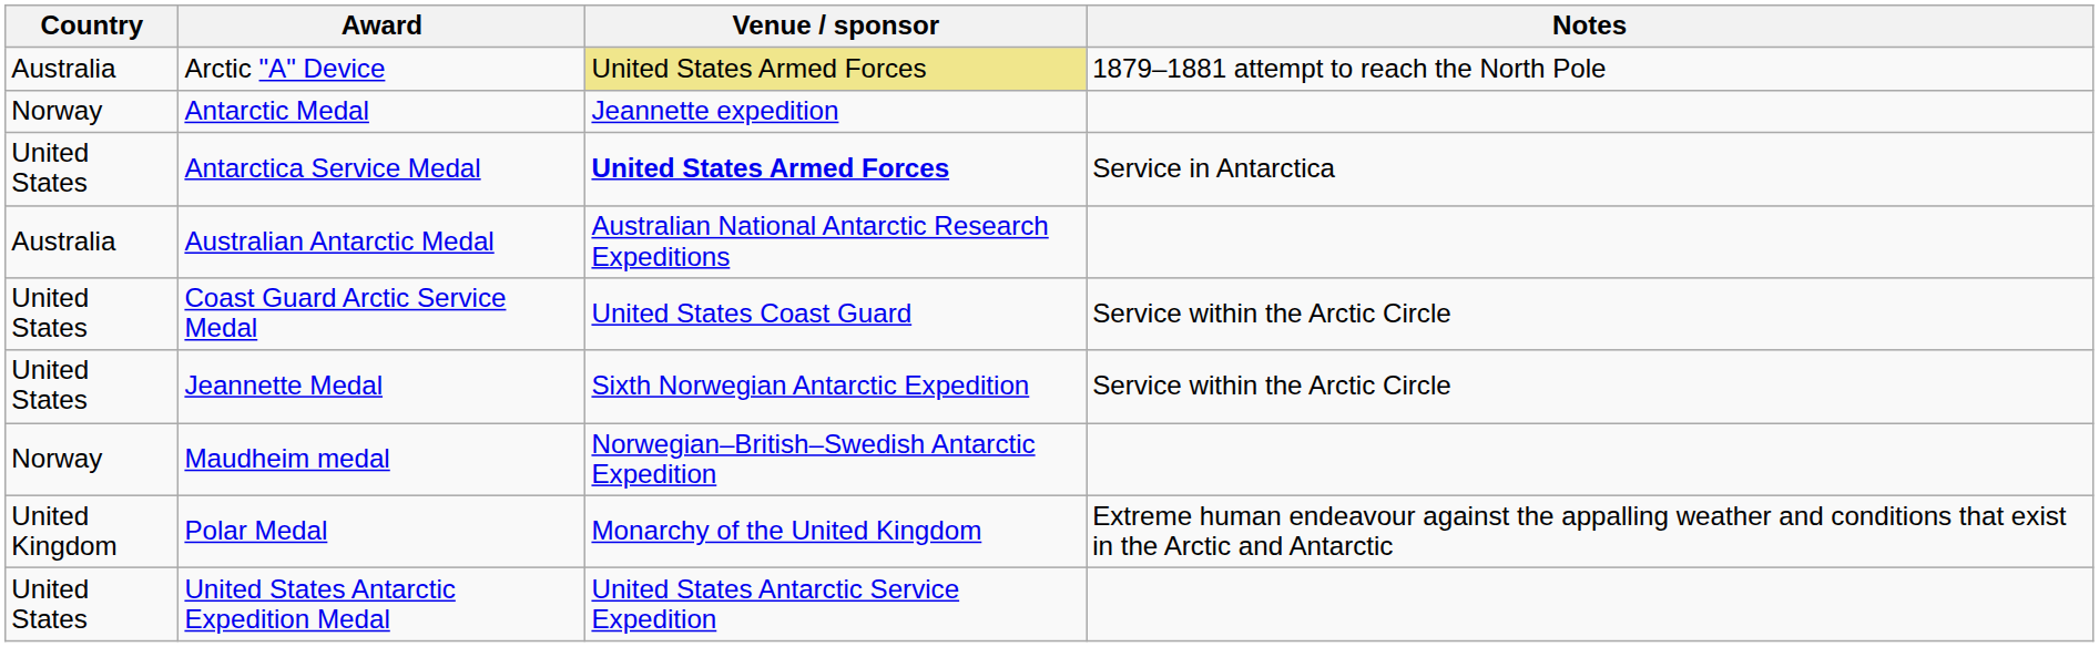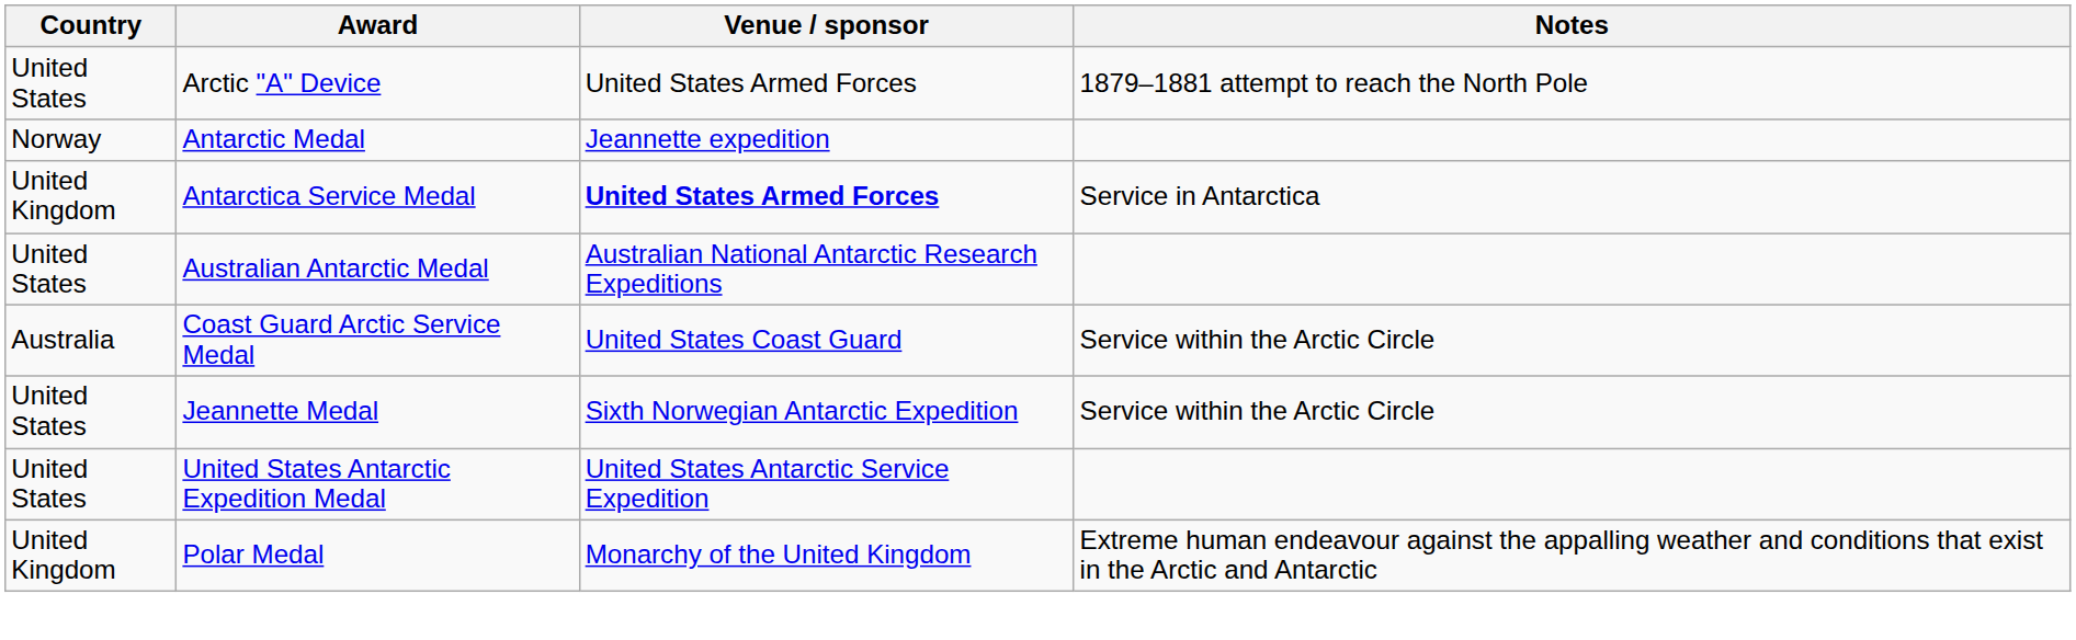Arctic "A" Device | Country: Australia -> United States
Arctic "A" Device | Venue / sponsor: khaki background -> no background
Antarctica Service Medal | Country: United States -> United Kingdom
Australian Antarctic Medal | Country: Australia -> United States
Coast Guard Arctic Service Medal | Country: United States -> Australia
- row: Norway | Maudheim medal | Norwegian–British–Swedish Antarctic Expedition
rows swapped: Polar Medal <-> United States Antarctic Expedition Medal
